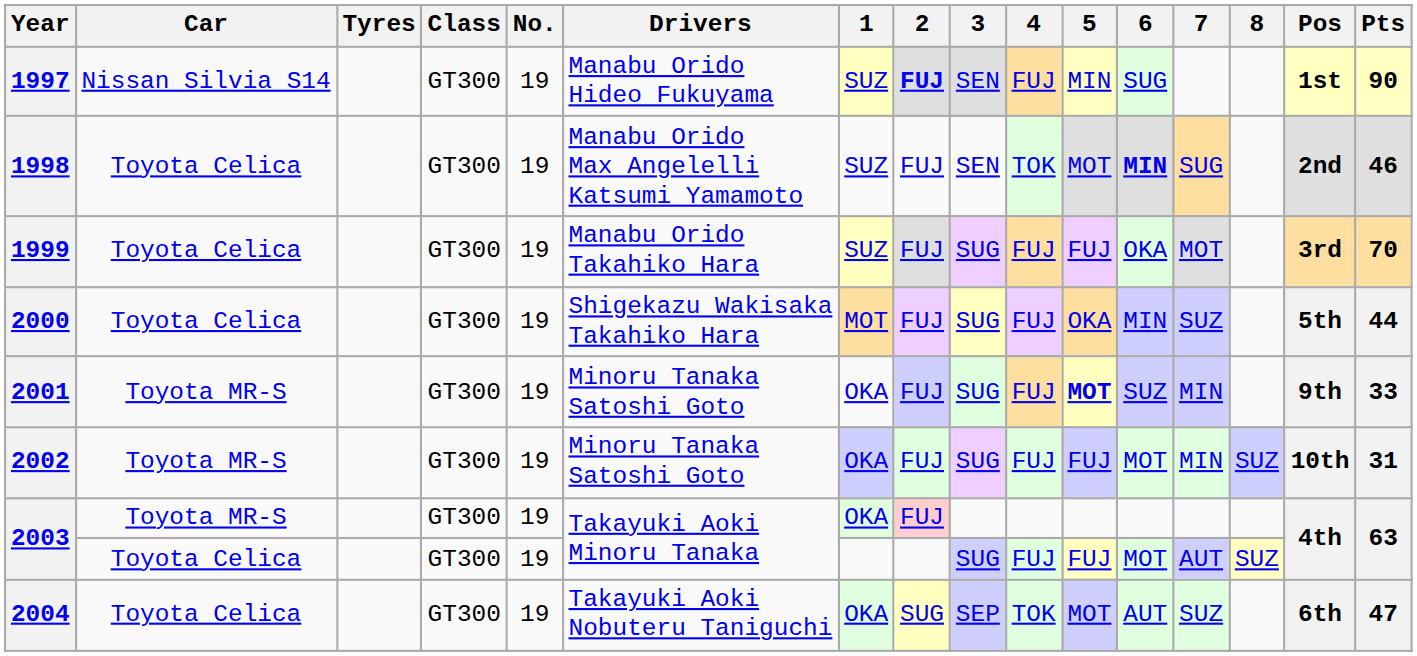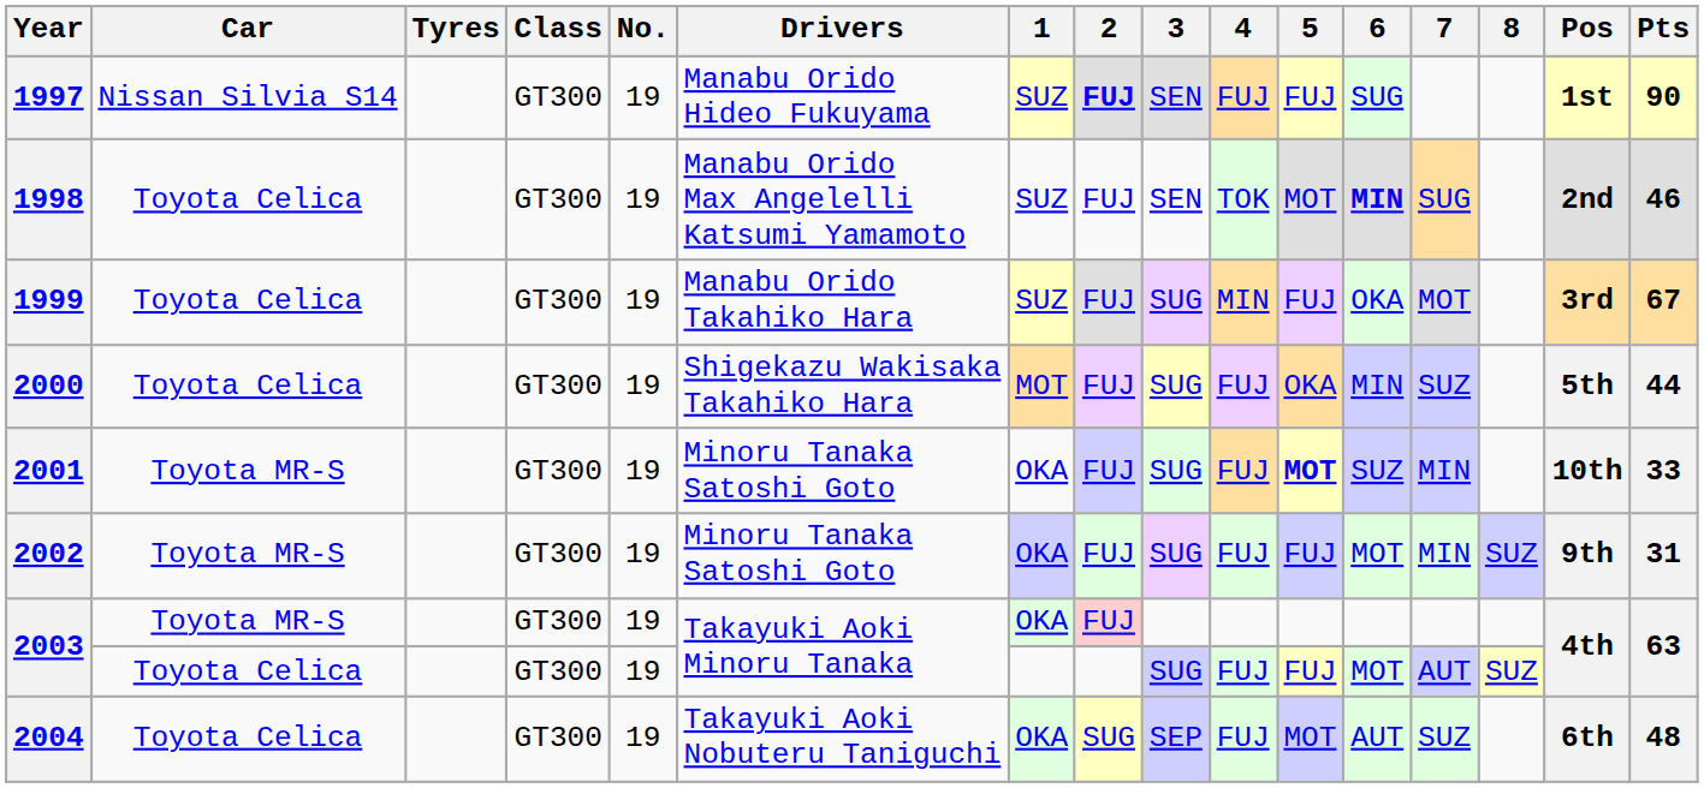1997 | 5: MIN -> FUJ
1999 | 4: FUJ -> MIN
1999 | Pts: 70 -> 67
2001 | Pos: 9th -> 10th
2002 | Pos: 10th -> 9th
2004 | 4: TOK -> FUJ
2004 | Pts: 47 -> 48
